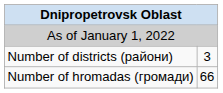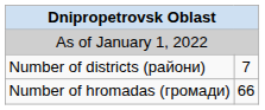Number of districts (райони) | column 2: 3 -> 7
